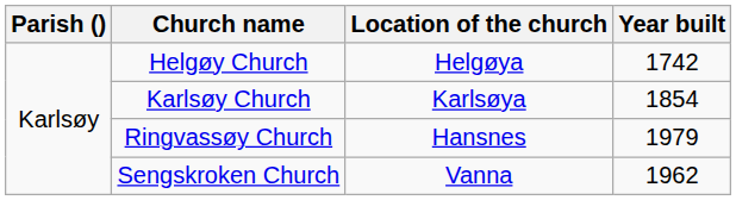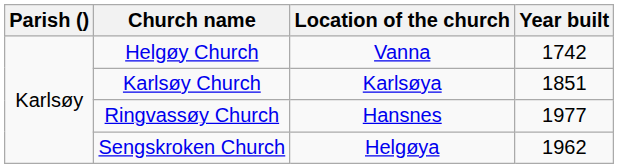Helgøy Church | Location of the church: Helgøya -> Vanna
Karlsøy Church | Year built: 1854 -> 1851
Ringvassøy Church | Year built: 1979 -> 1977
Sengskroken Church | Location of the church: Vanna -> Helgøya
